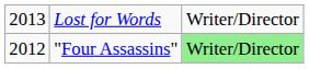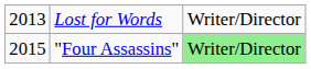"Four Assassins" | column 1: 2012 -> 2015
